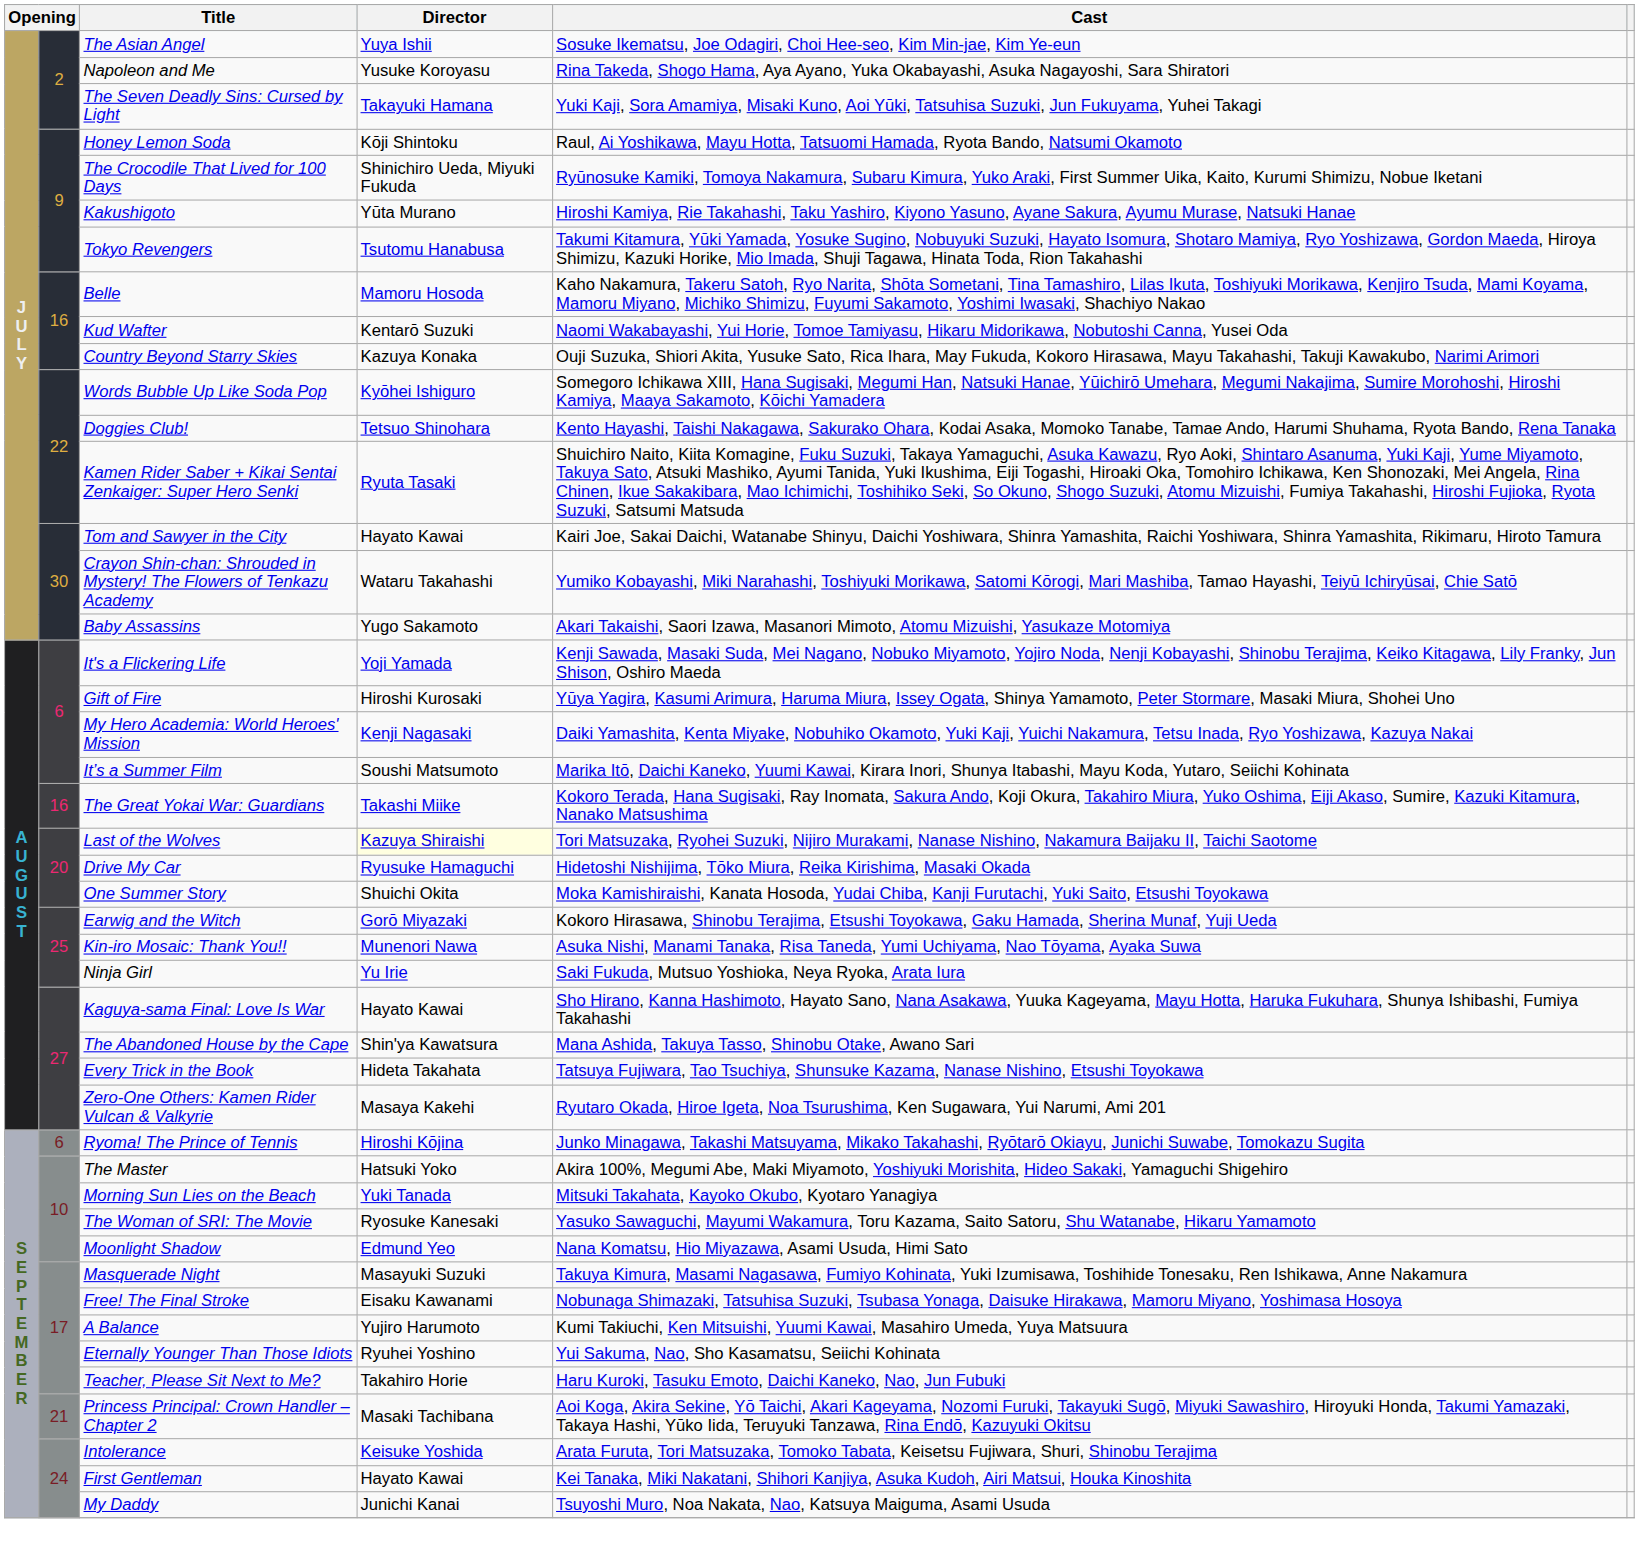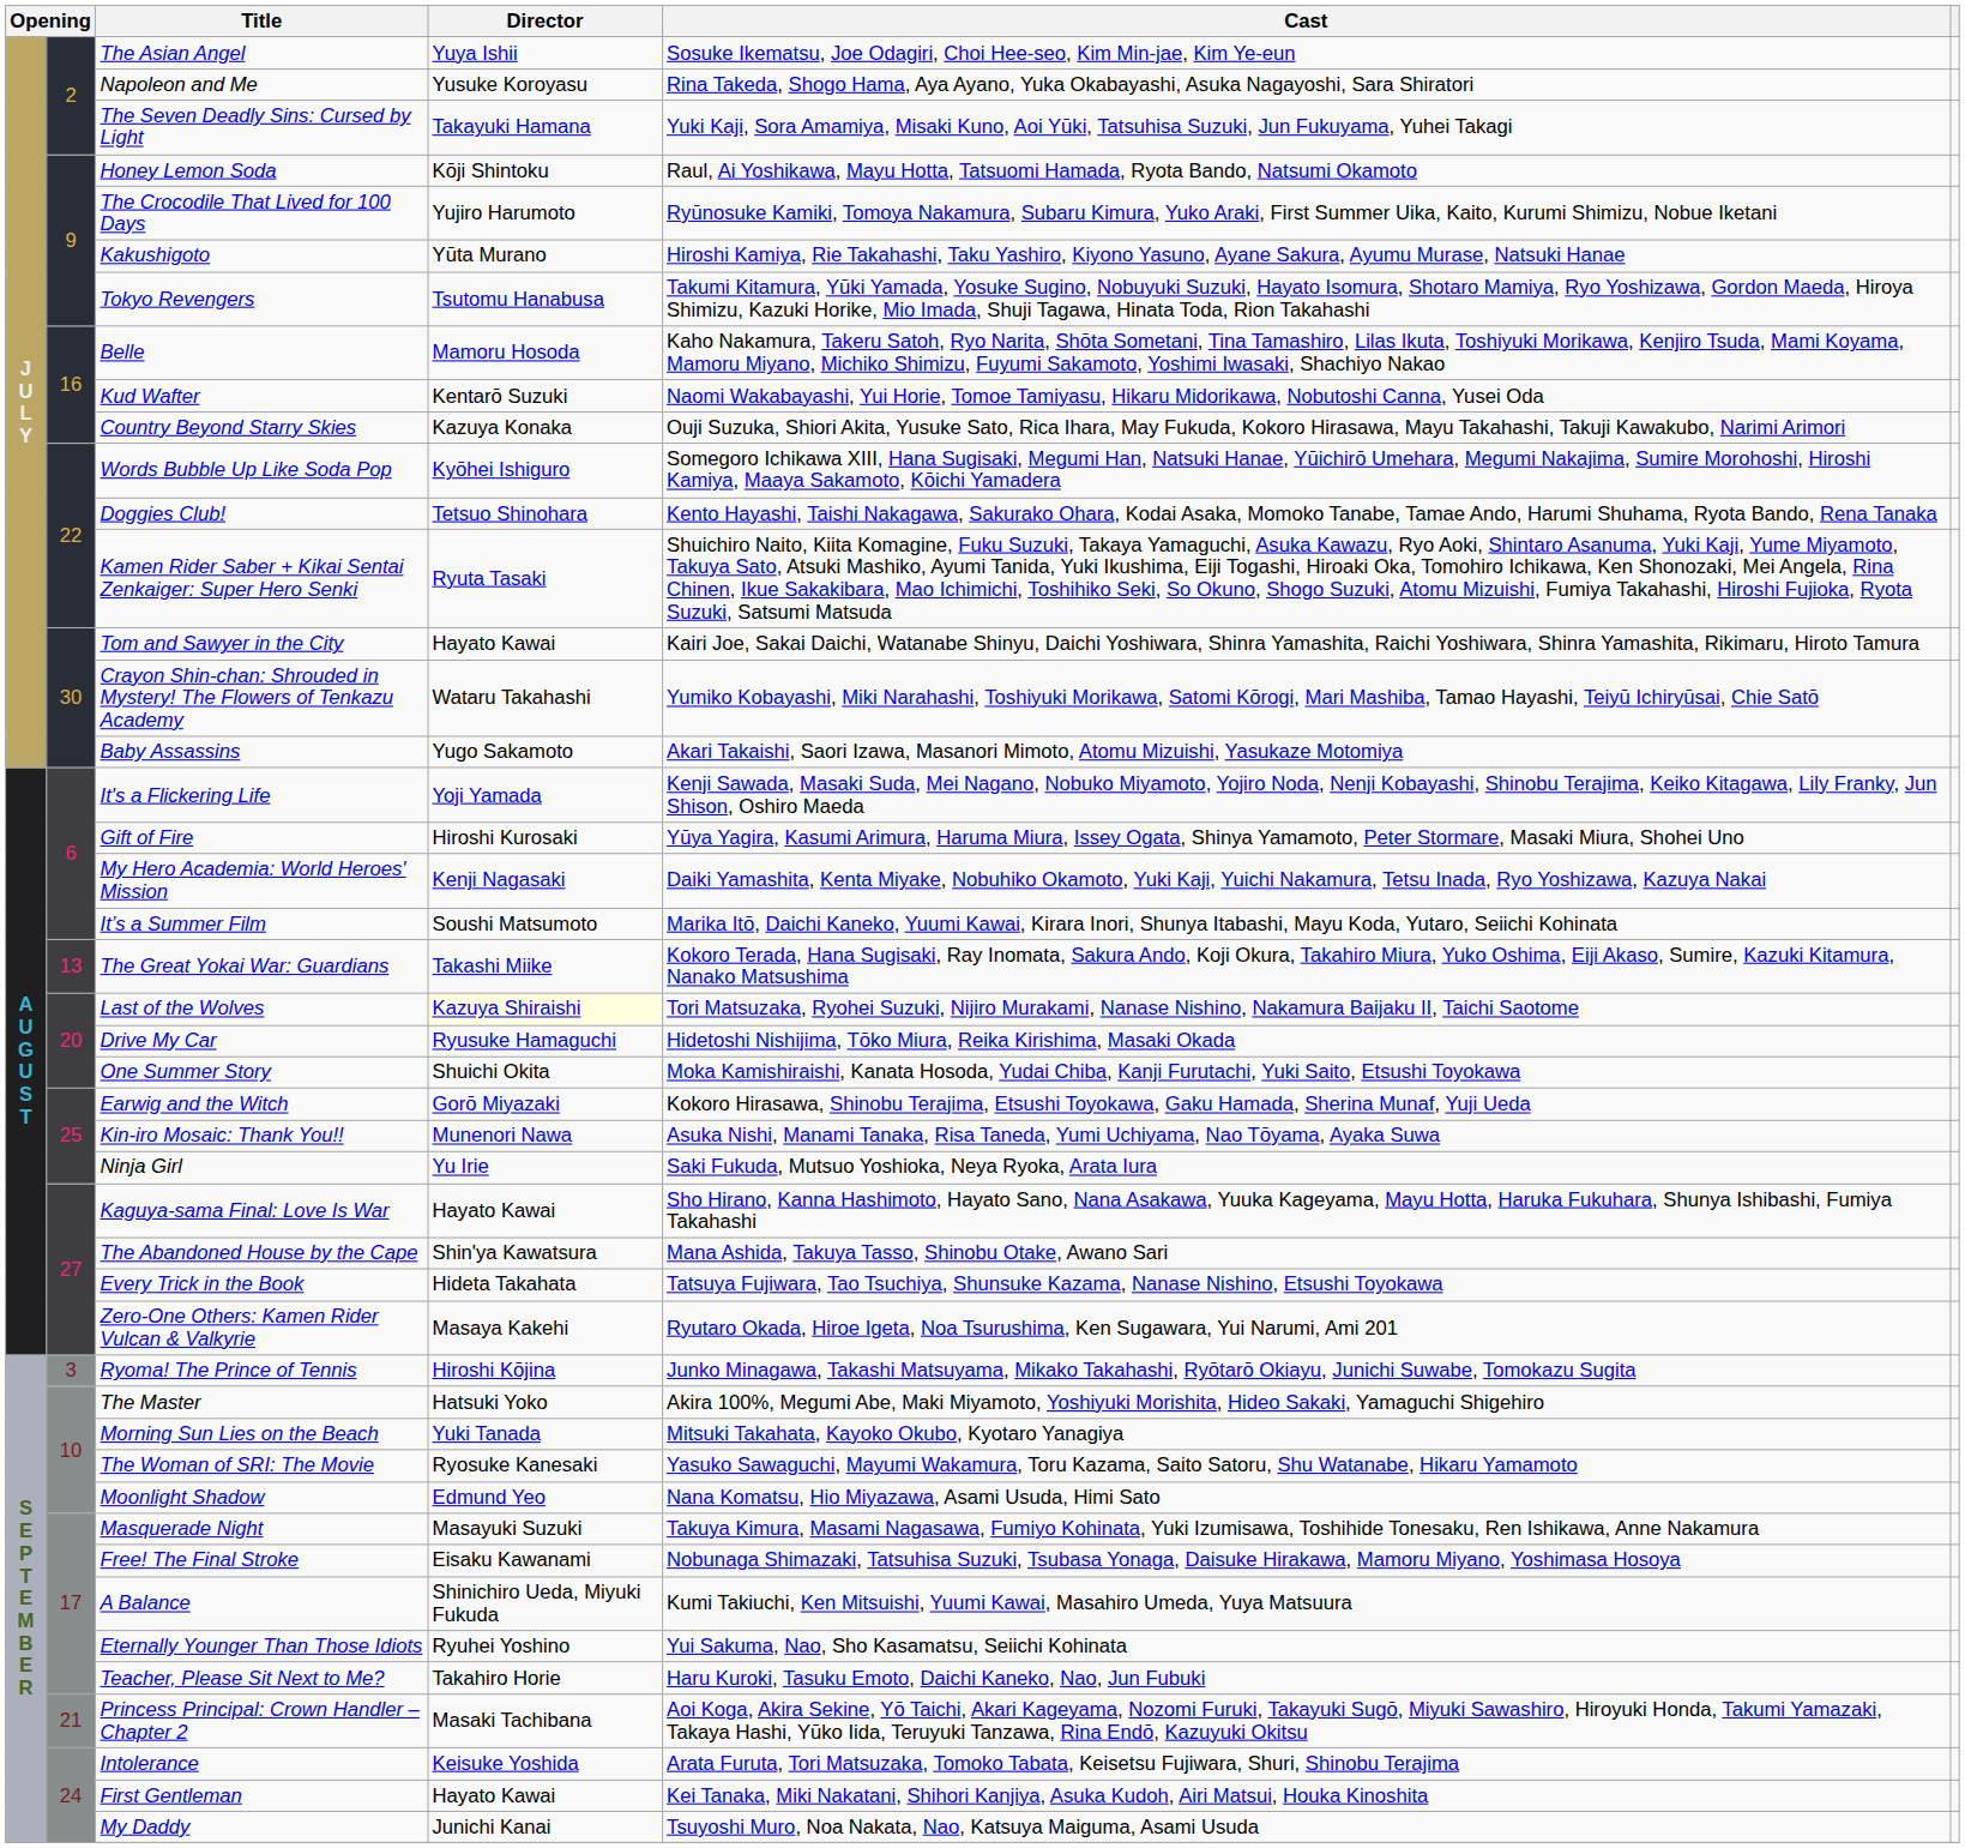The Crocodile That Lived for 100 Days | Director: Shinichiro Ueda, Miyuki Fukuda -> Yujiro Harumoto
The Great Yokai War: Guardians | column 2: 16 -> 13
Ryoma! The Prince of Tennis | column 2: 6 -> 3
A Balance | Director: Yujiro Harumoto -> Shinichiro Ueda, Miyuki Fukuda
